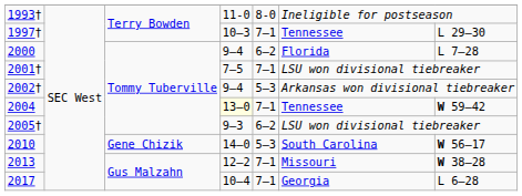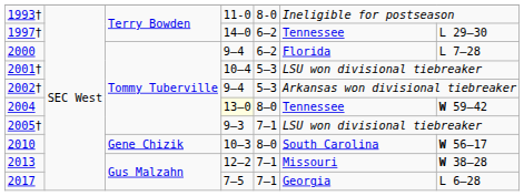1997† | column 4: 10–3 -> 14–0
1997† | column 5: 7–1 -> 6–2
2001† | column 4: 7–5 -> 10–4
2001† | column 5: 7–1 -> 5–3
2004 | column 5: 7–1 -> 8–0
2005† | column 5: 6–2 -> 7–1
2010 | column 4: 14–0 -> 10–3
2010 | column 5: 5–3 -> 8–0
2017 | column 4: 10–4 -> 7–5
